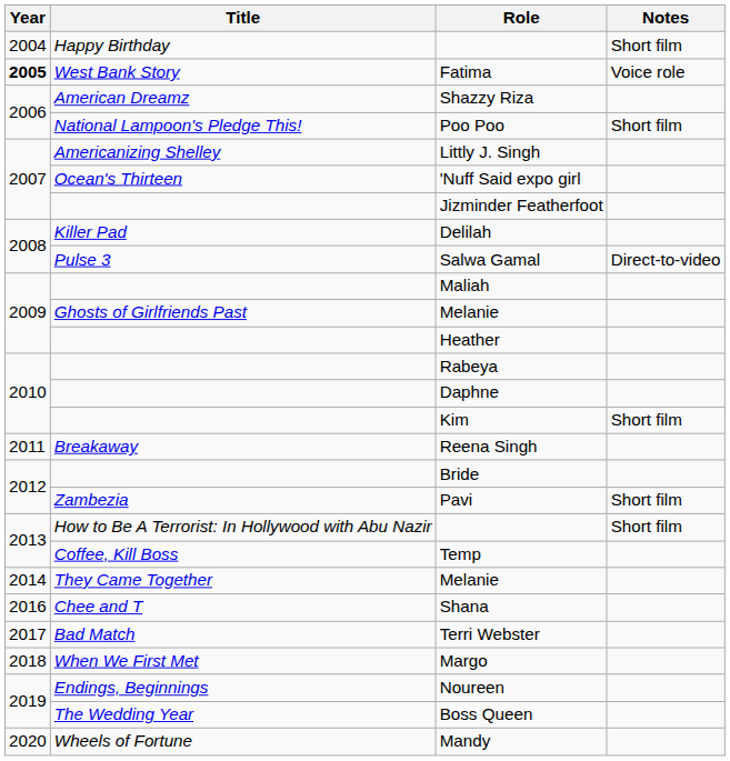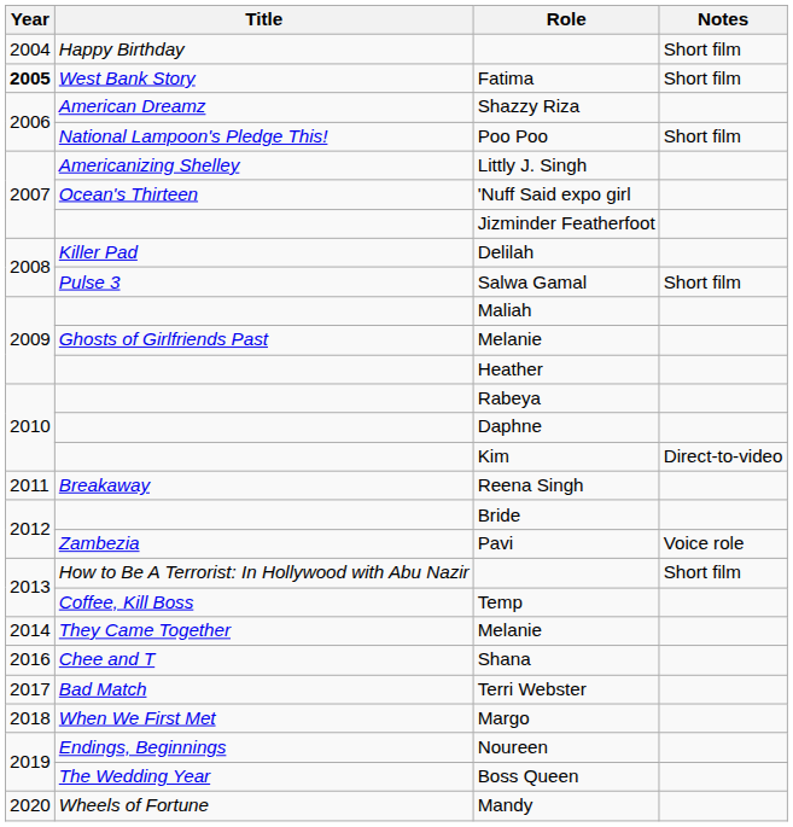Fatima | Notes: Voice role -> Short film
Salwa Gamal | Notes: Direct-to-video -> Short film
Kim | Notes: Short film -> Direct-to-video
Pavi | Notes: Short film -> Voice role
